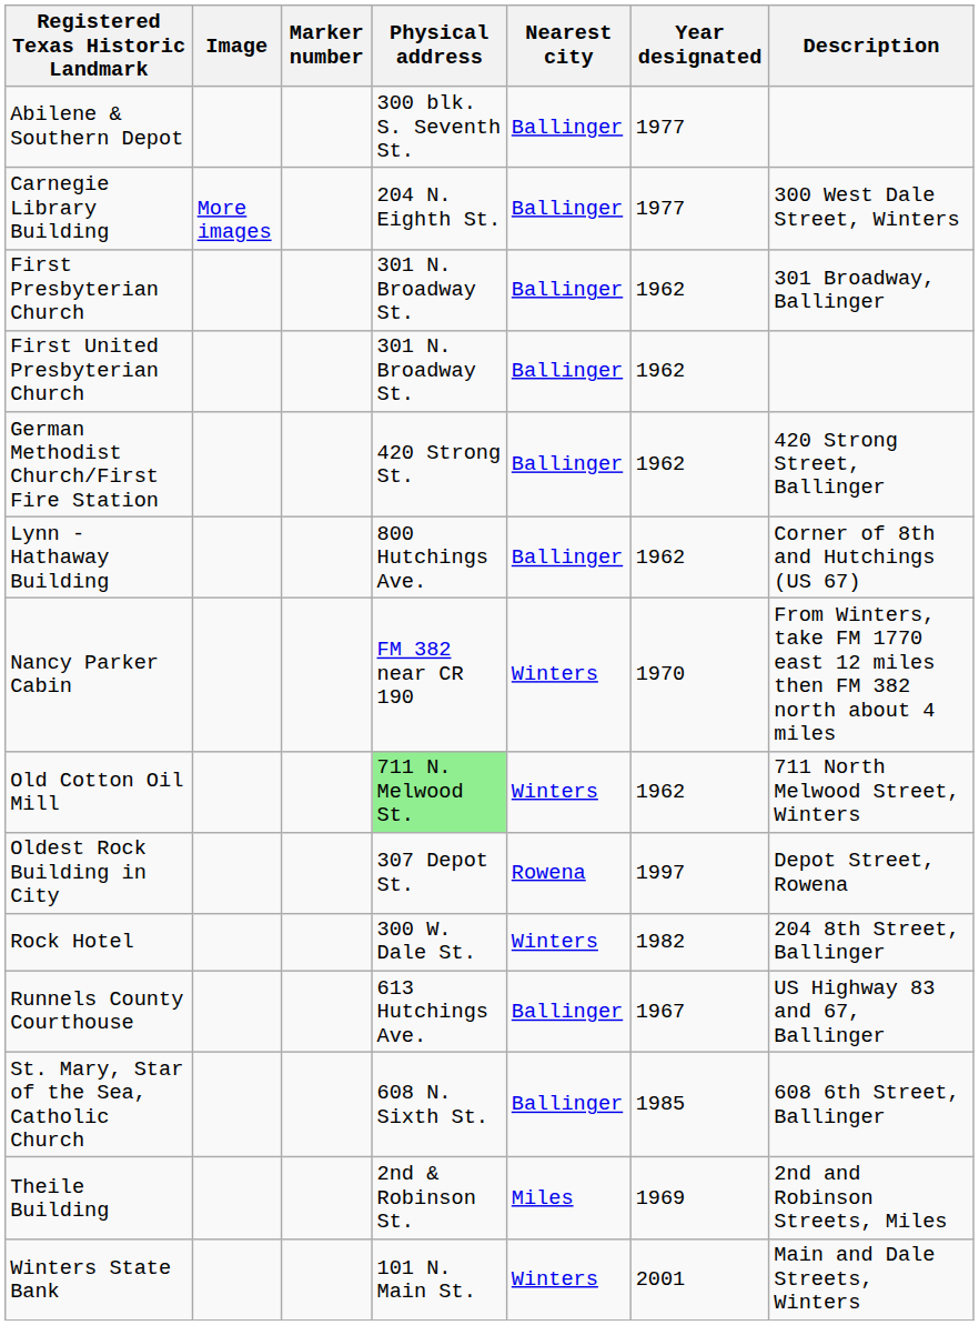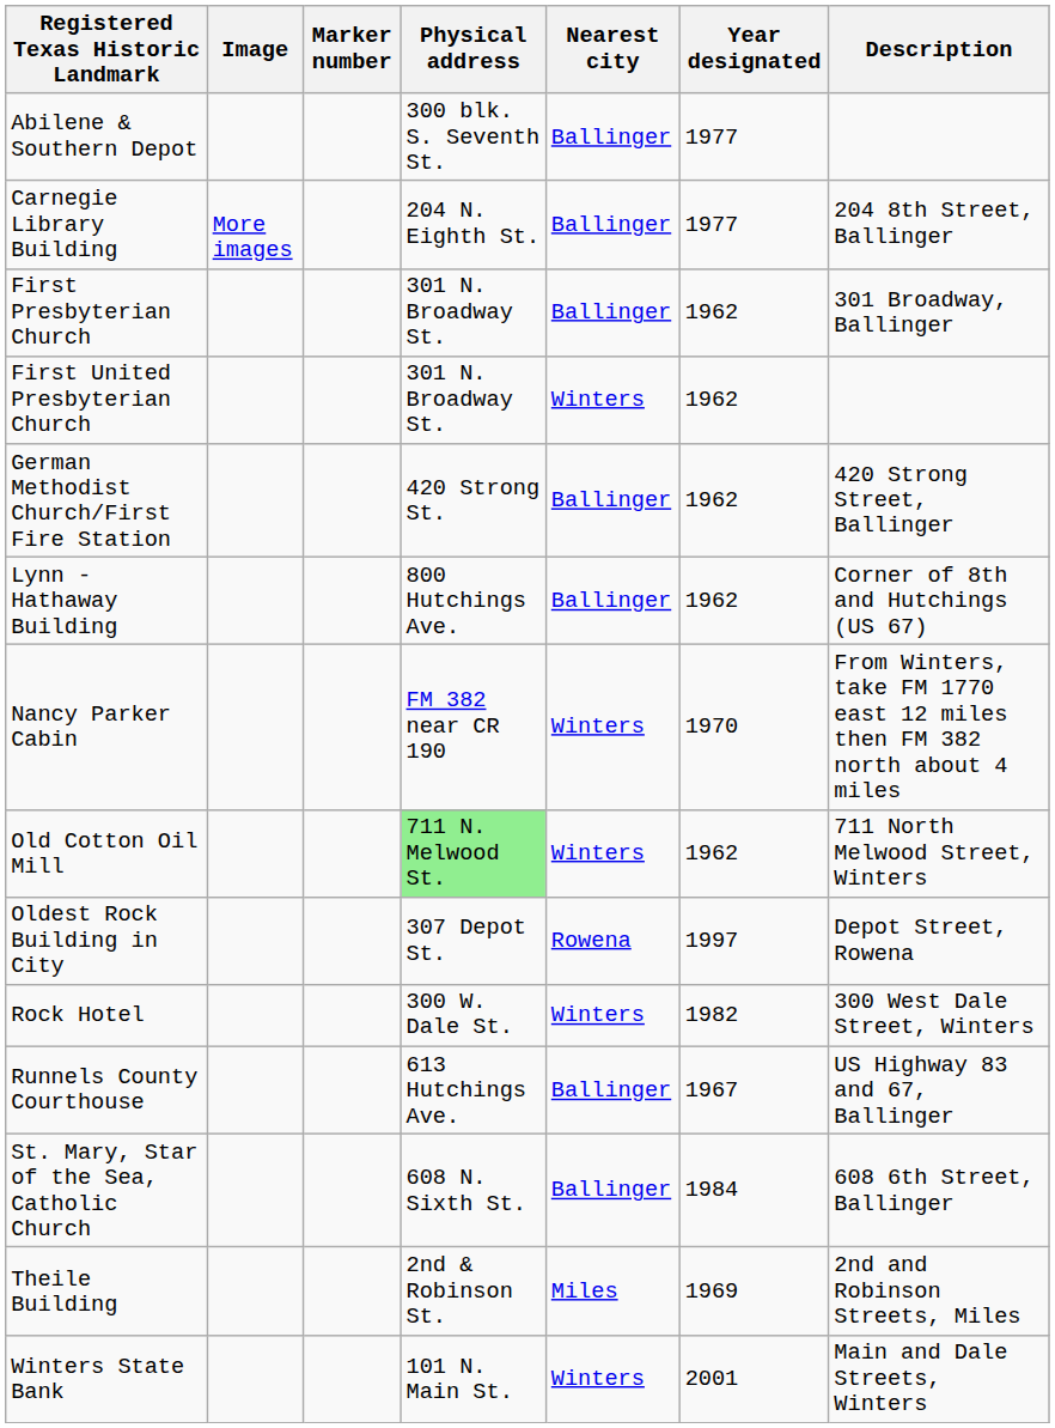Carnegie Library Building | Description: 300 West Dale Street, Winters -> 204 8th Street, Ballinger
First United Presbyterian Church | Nearest city: Ballinger -> Winters
Rock Hotel | Description: 204 8th Street, Ballinger -> 300 West Dale Street, Winters
St. Mary, Star of the Sea, Catholic Church | Year designated: 1985 -> 1984
